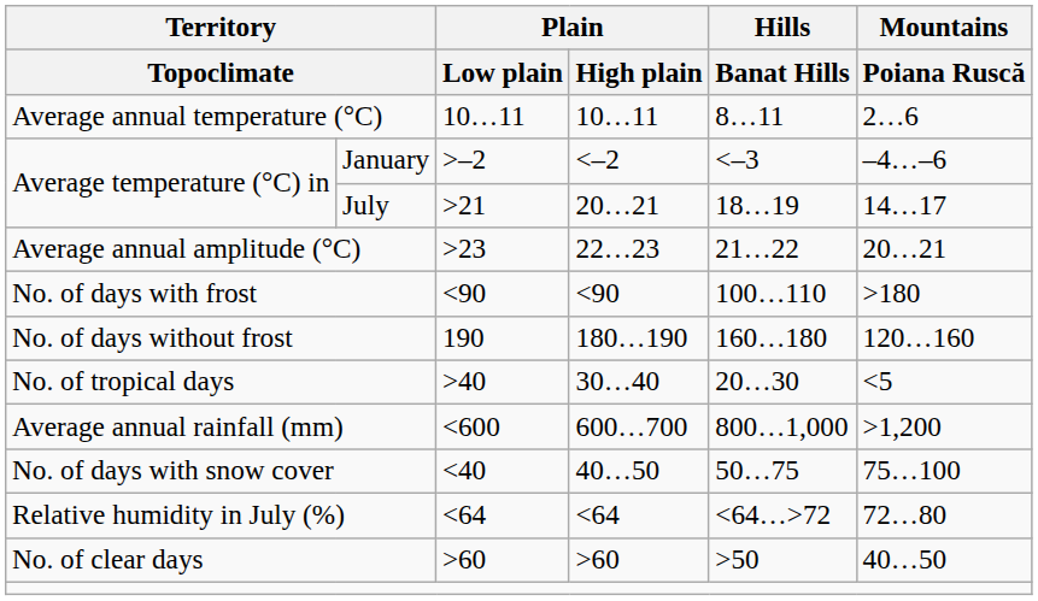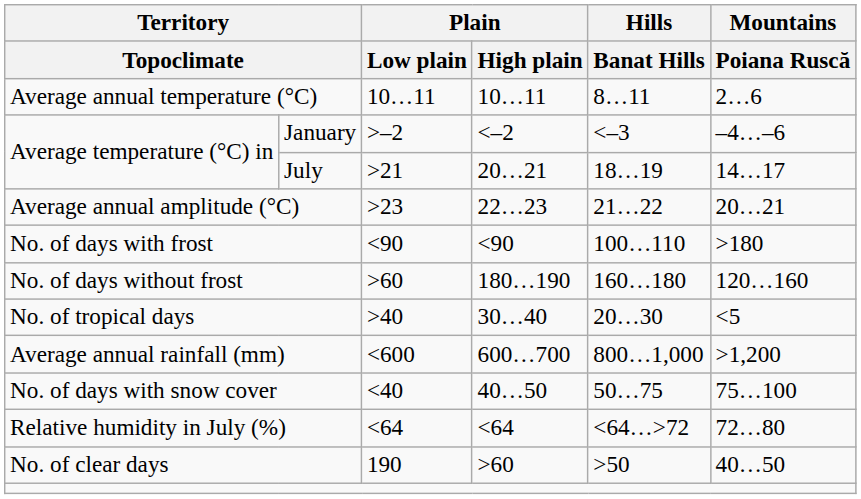No. of days without frost | Plain / Low plain: 190 -> >60
No. of clear days | Plain / Low plain: >60 -> 190
